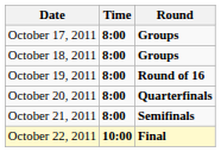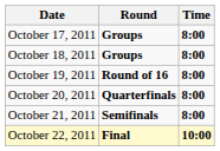columns swapped: Time <-> Round
